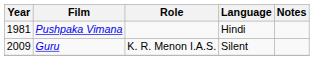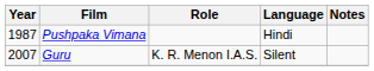Pushpaka Vimana | Year: 1981 -> 1987
Guru | Year: 2009 -> 2007
